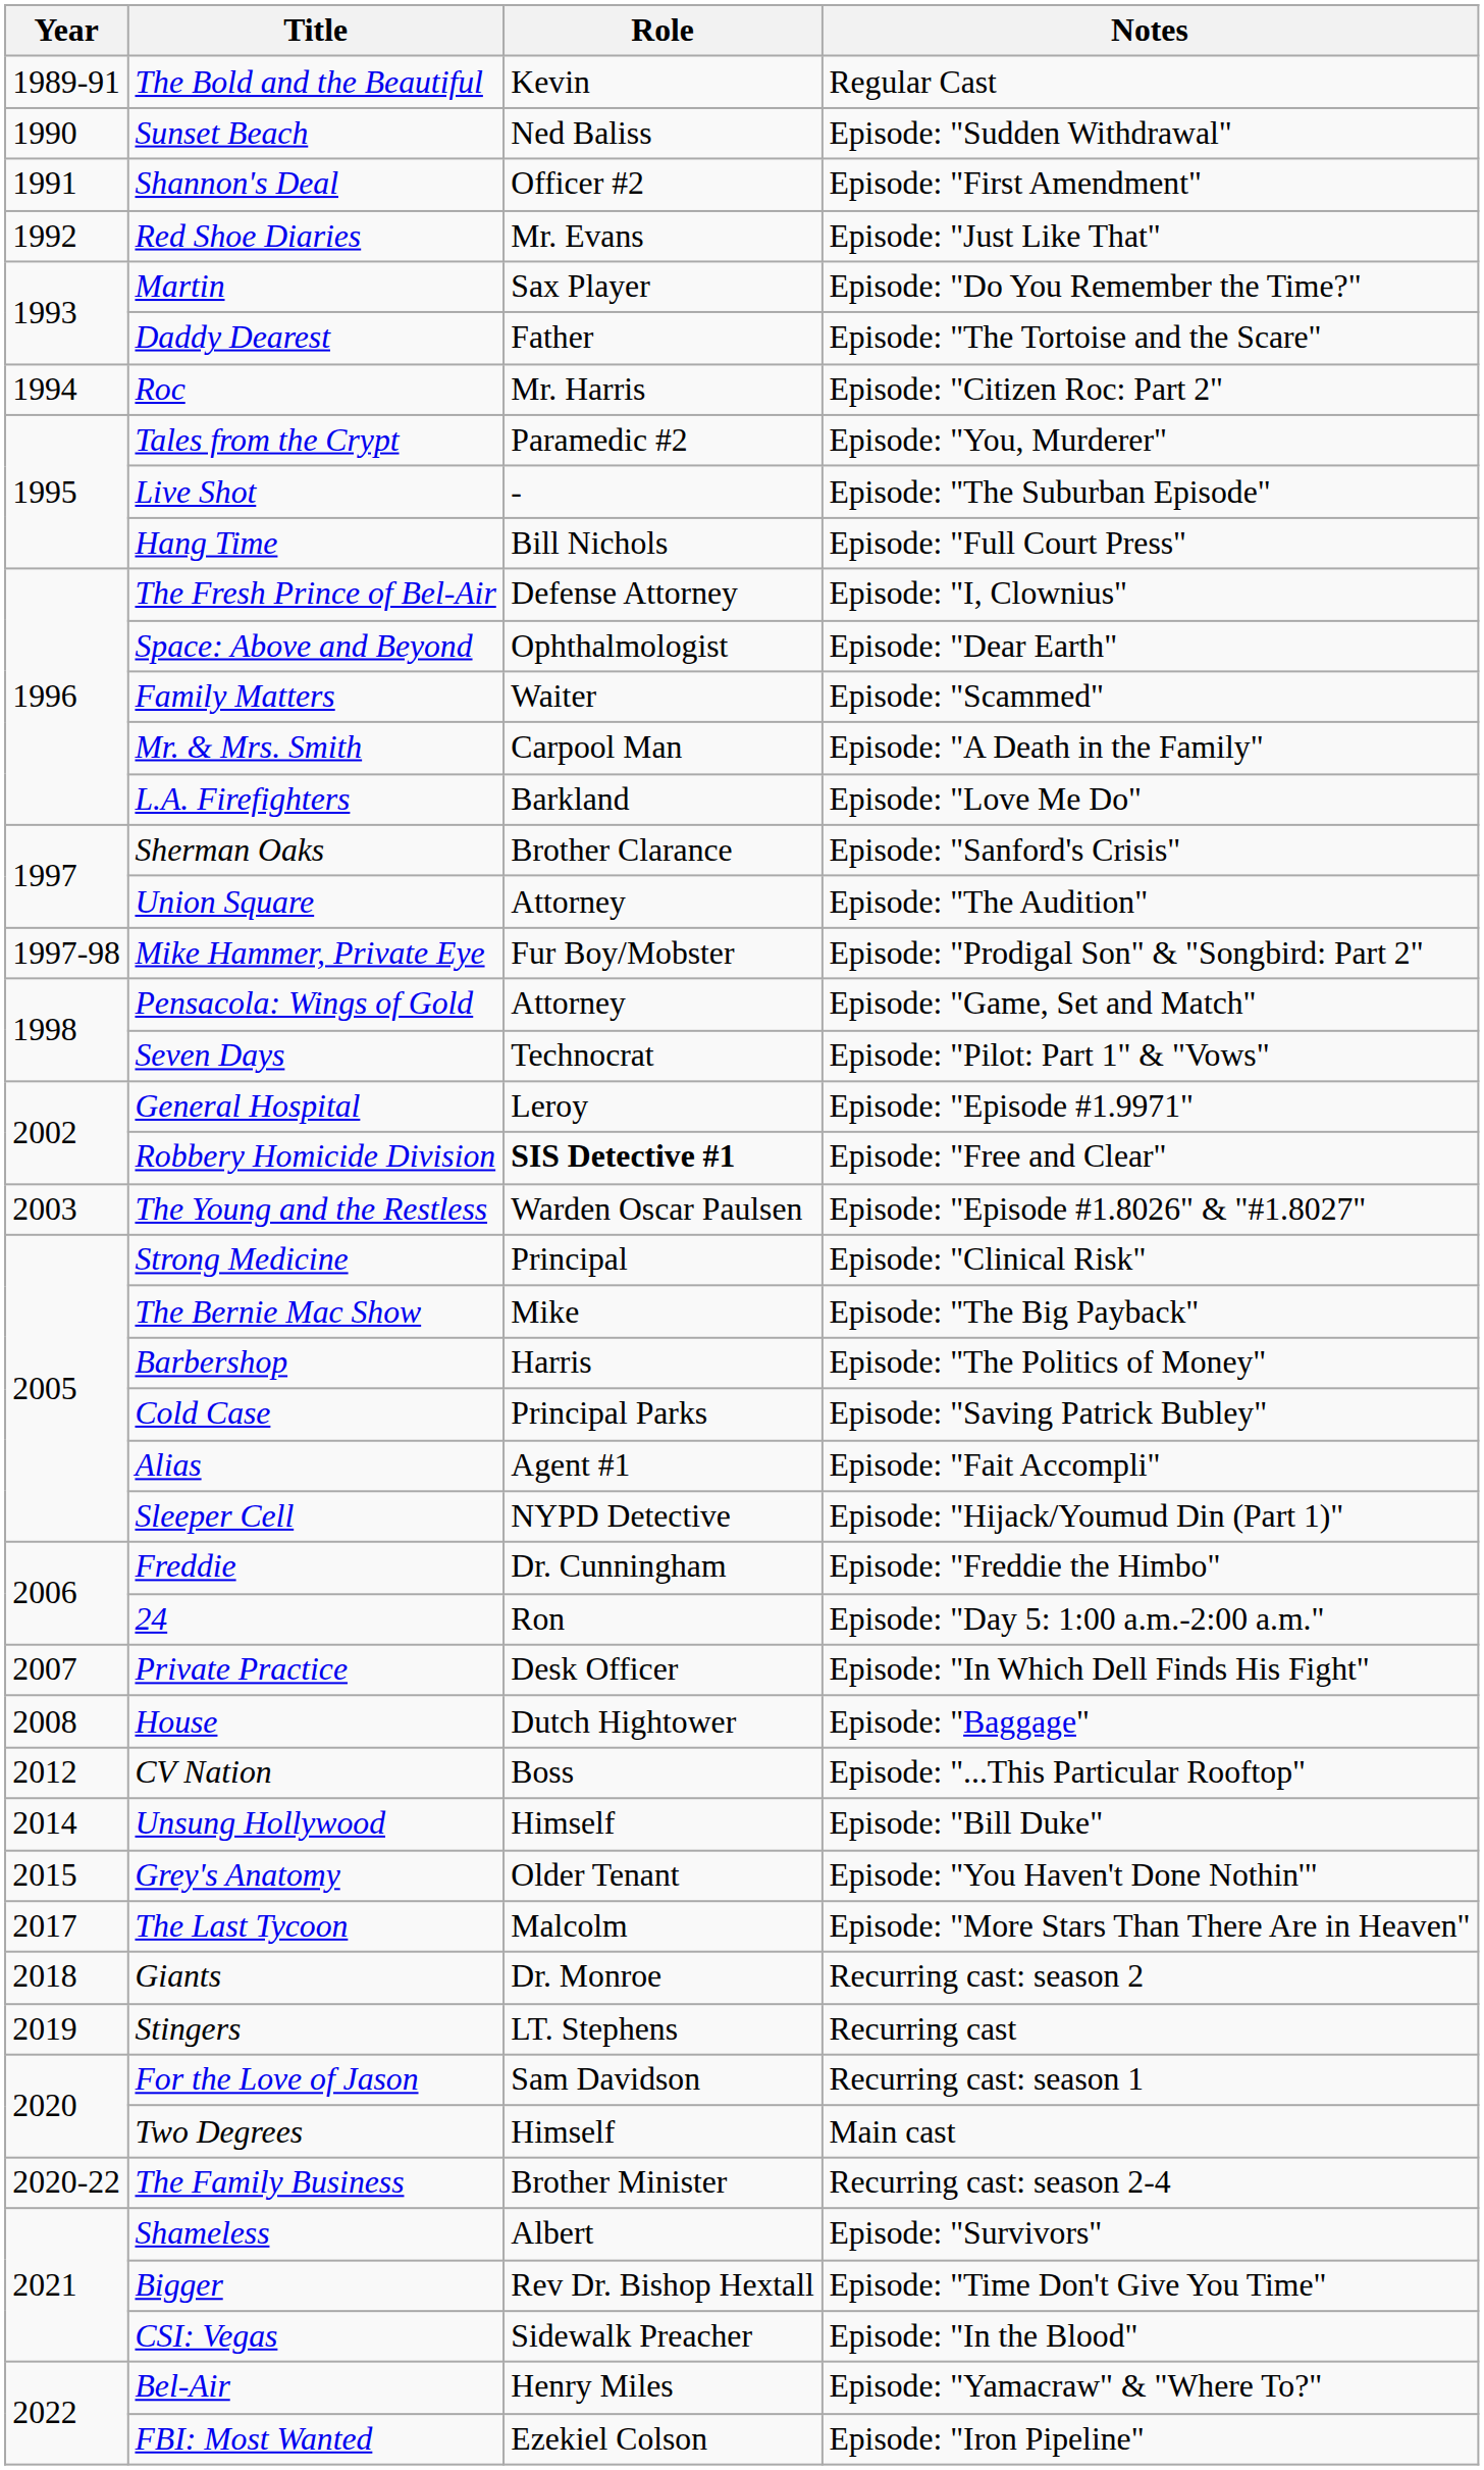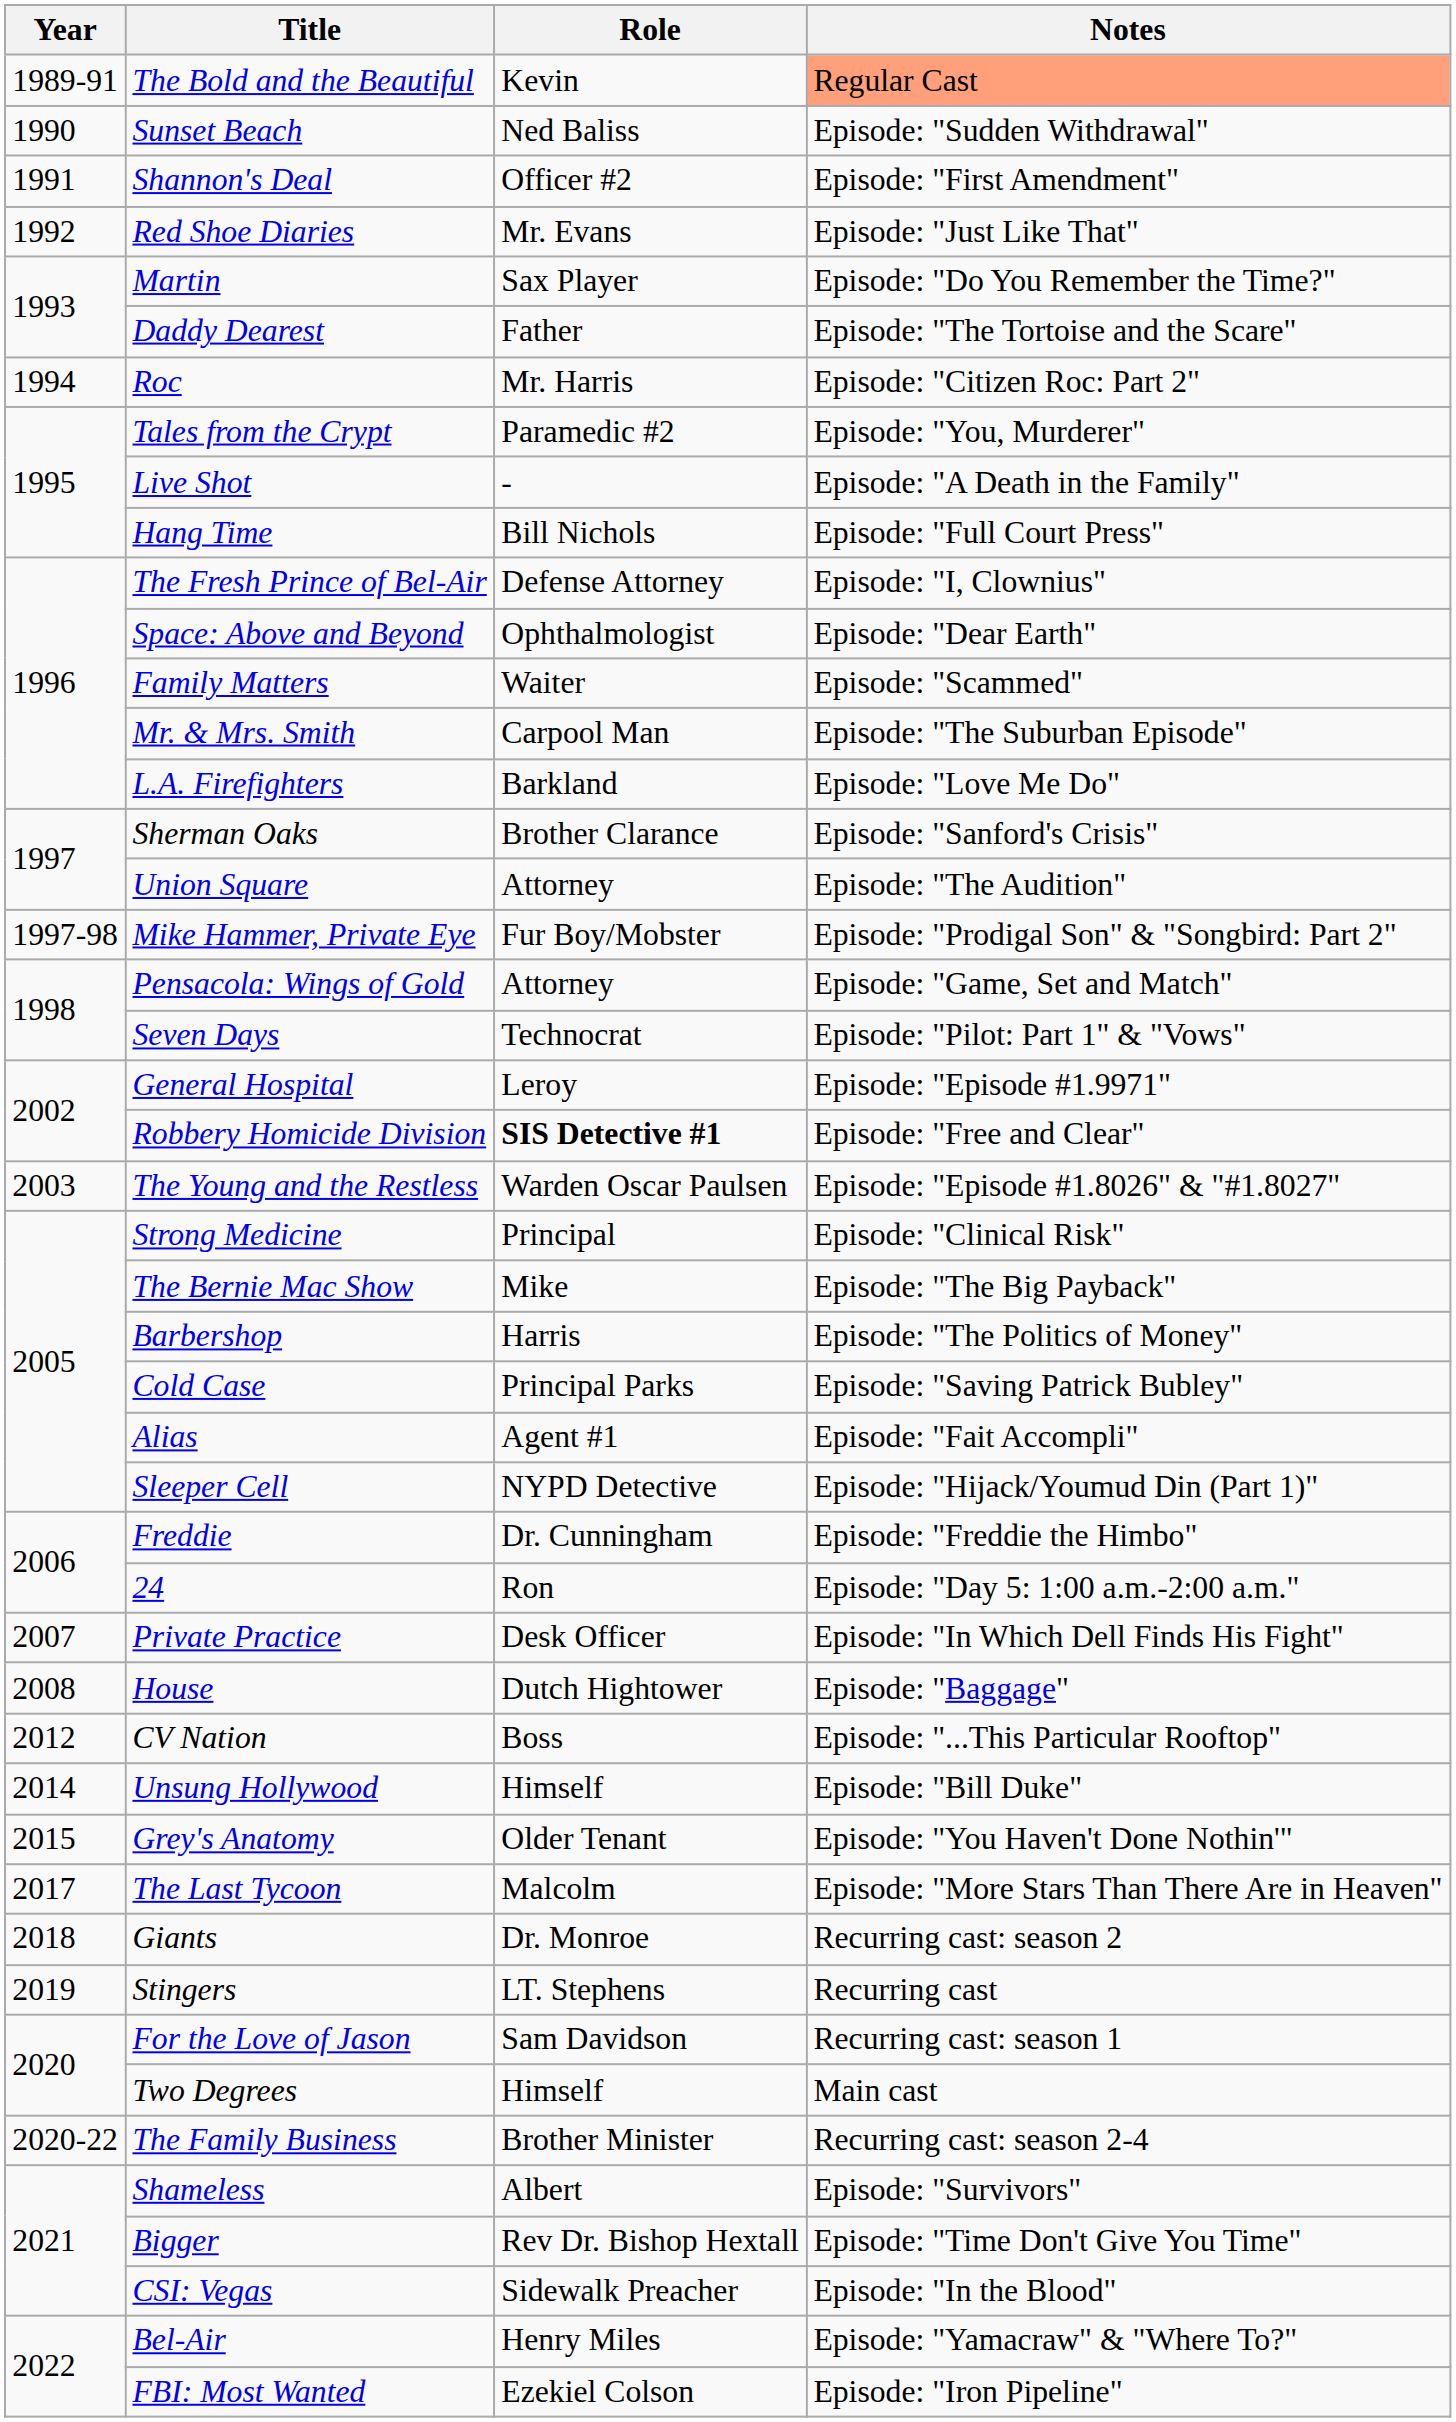The Bold and the Beautiful | Notes: no background -> lightsalmon background
Live Shot | Notes: Episode: "The Suburban Episode" -> Episode: "A Death in the Family"
Mr. & Mrs. Smith | Notes: Episode: "A Death in the Family" -> Episode: "The Suburban Episode"
